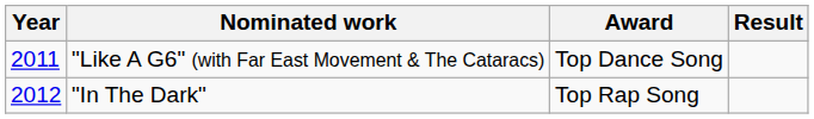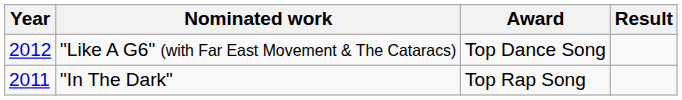"Like A G6" (with Far East Movement & The Cataracs) | Year: 2011 -> 2012
"In The Dark" | Year: 2012 -> 2011
